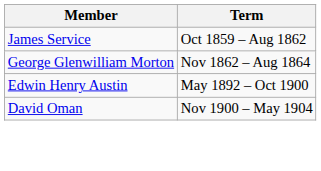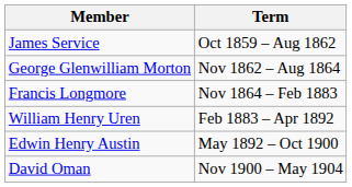+ row: Francis Longmore | Nov 1864 – Feb 1883
+ row: William Henry Uren | Feb 1883 – Apr 1892
